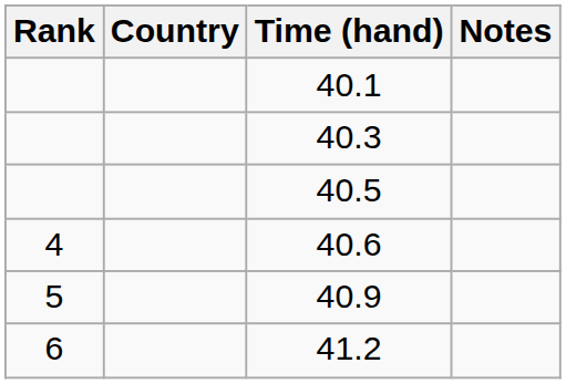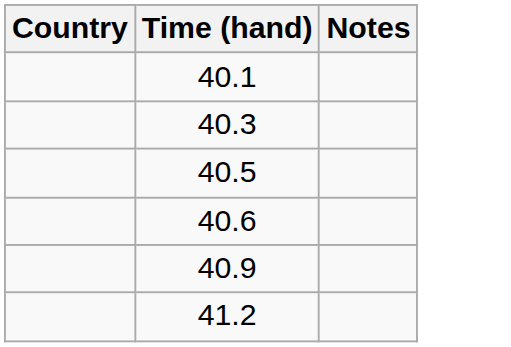- column: Rank | 4 | 5 | 6
